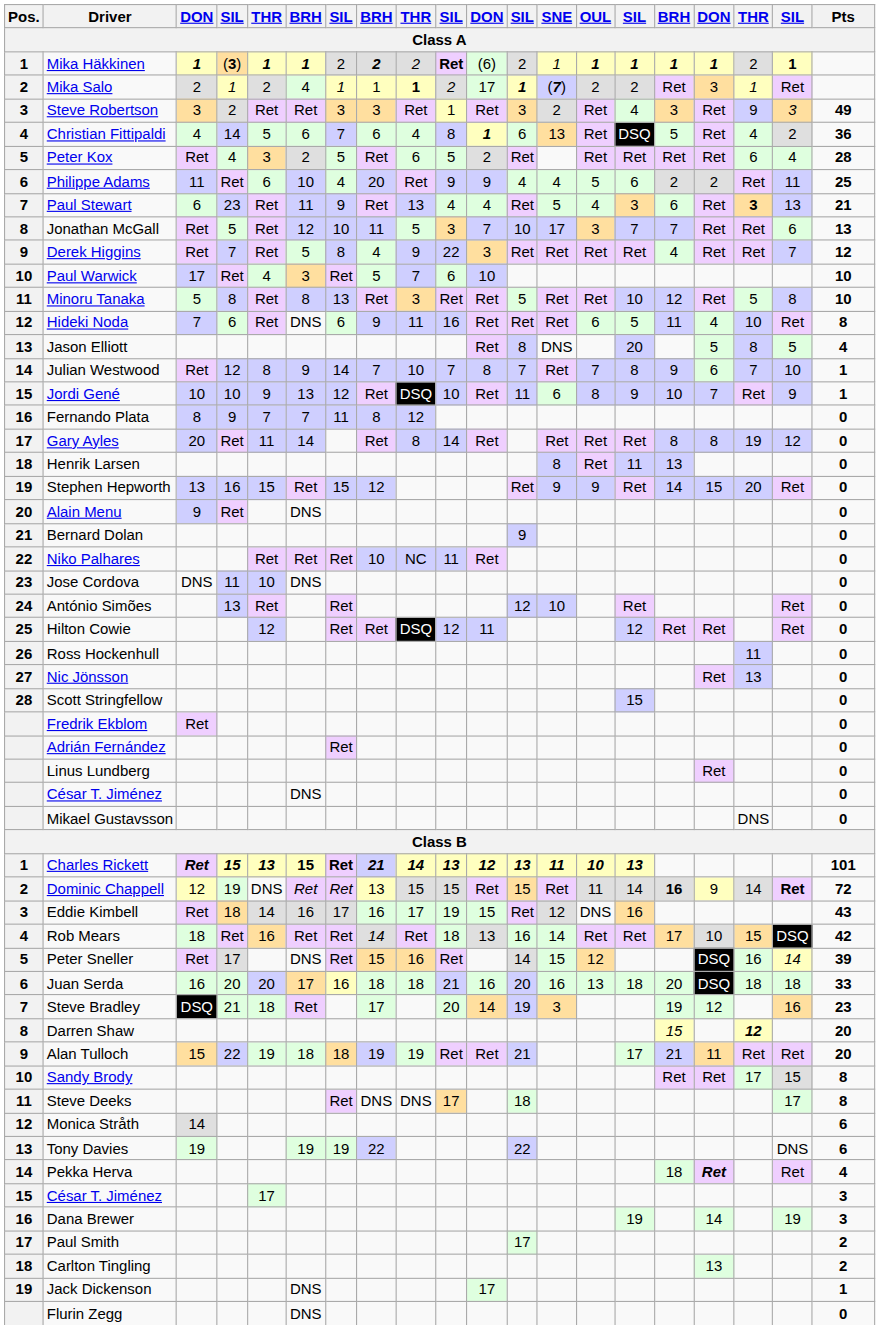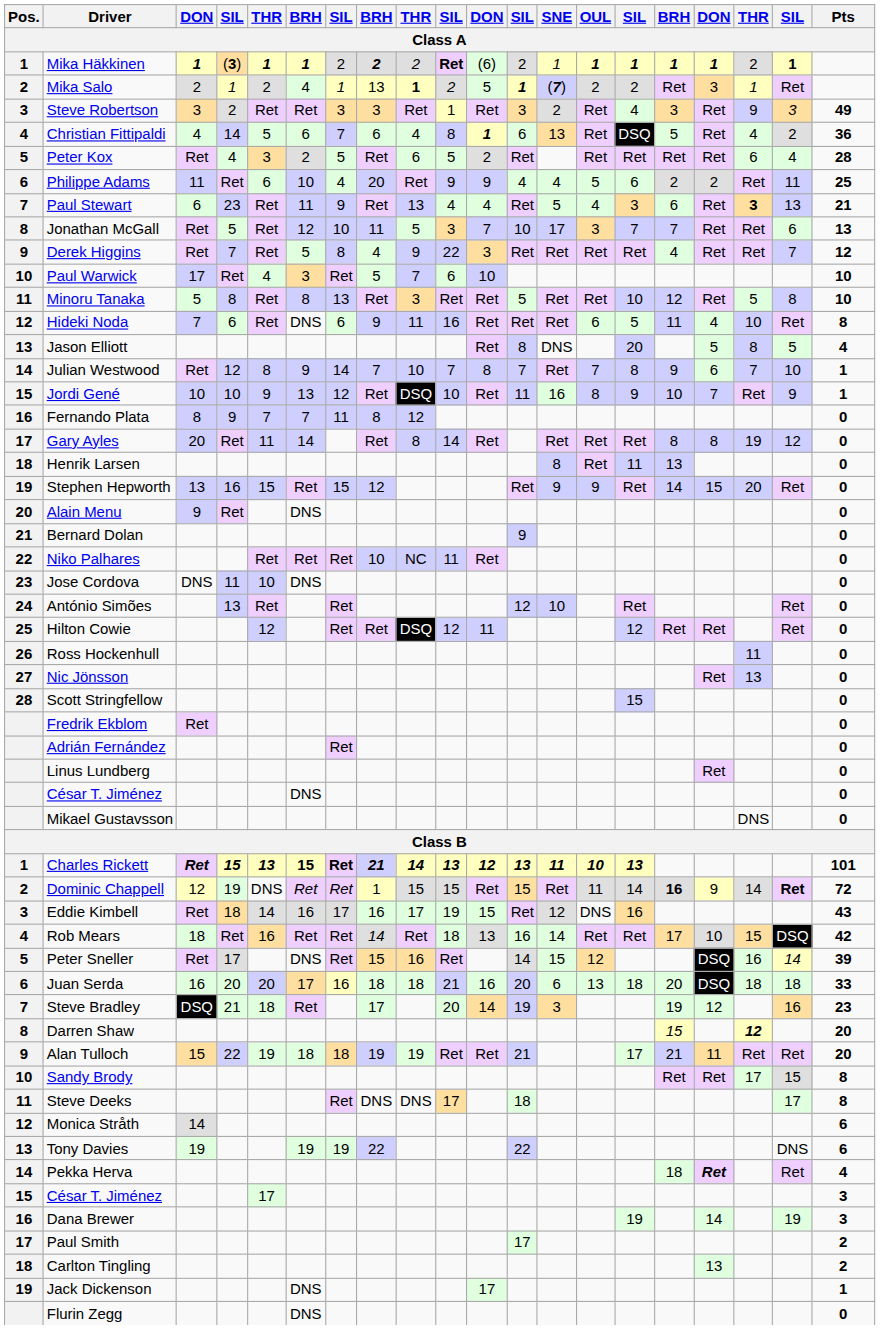Mika Salo | column 8: 1 -> 13
Mika Salo | column 11: 17 -> 5
Jordi Gené | SNE: 6 -> 16
Dominic Chappell | column 8: 13 -> 1
Juan Serda | SNE: 16 -> 6
